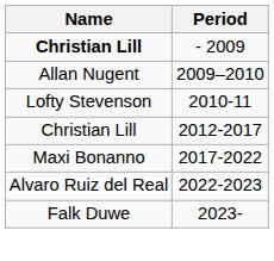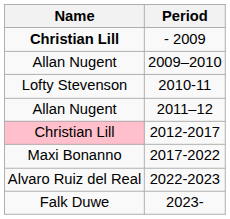+ row: Allan Nugent | 2011–12
2012-2017 | Name: no background -> pink background
